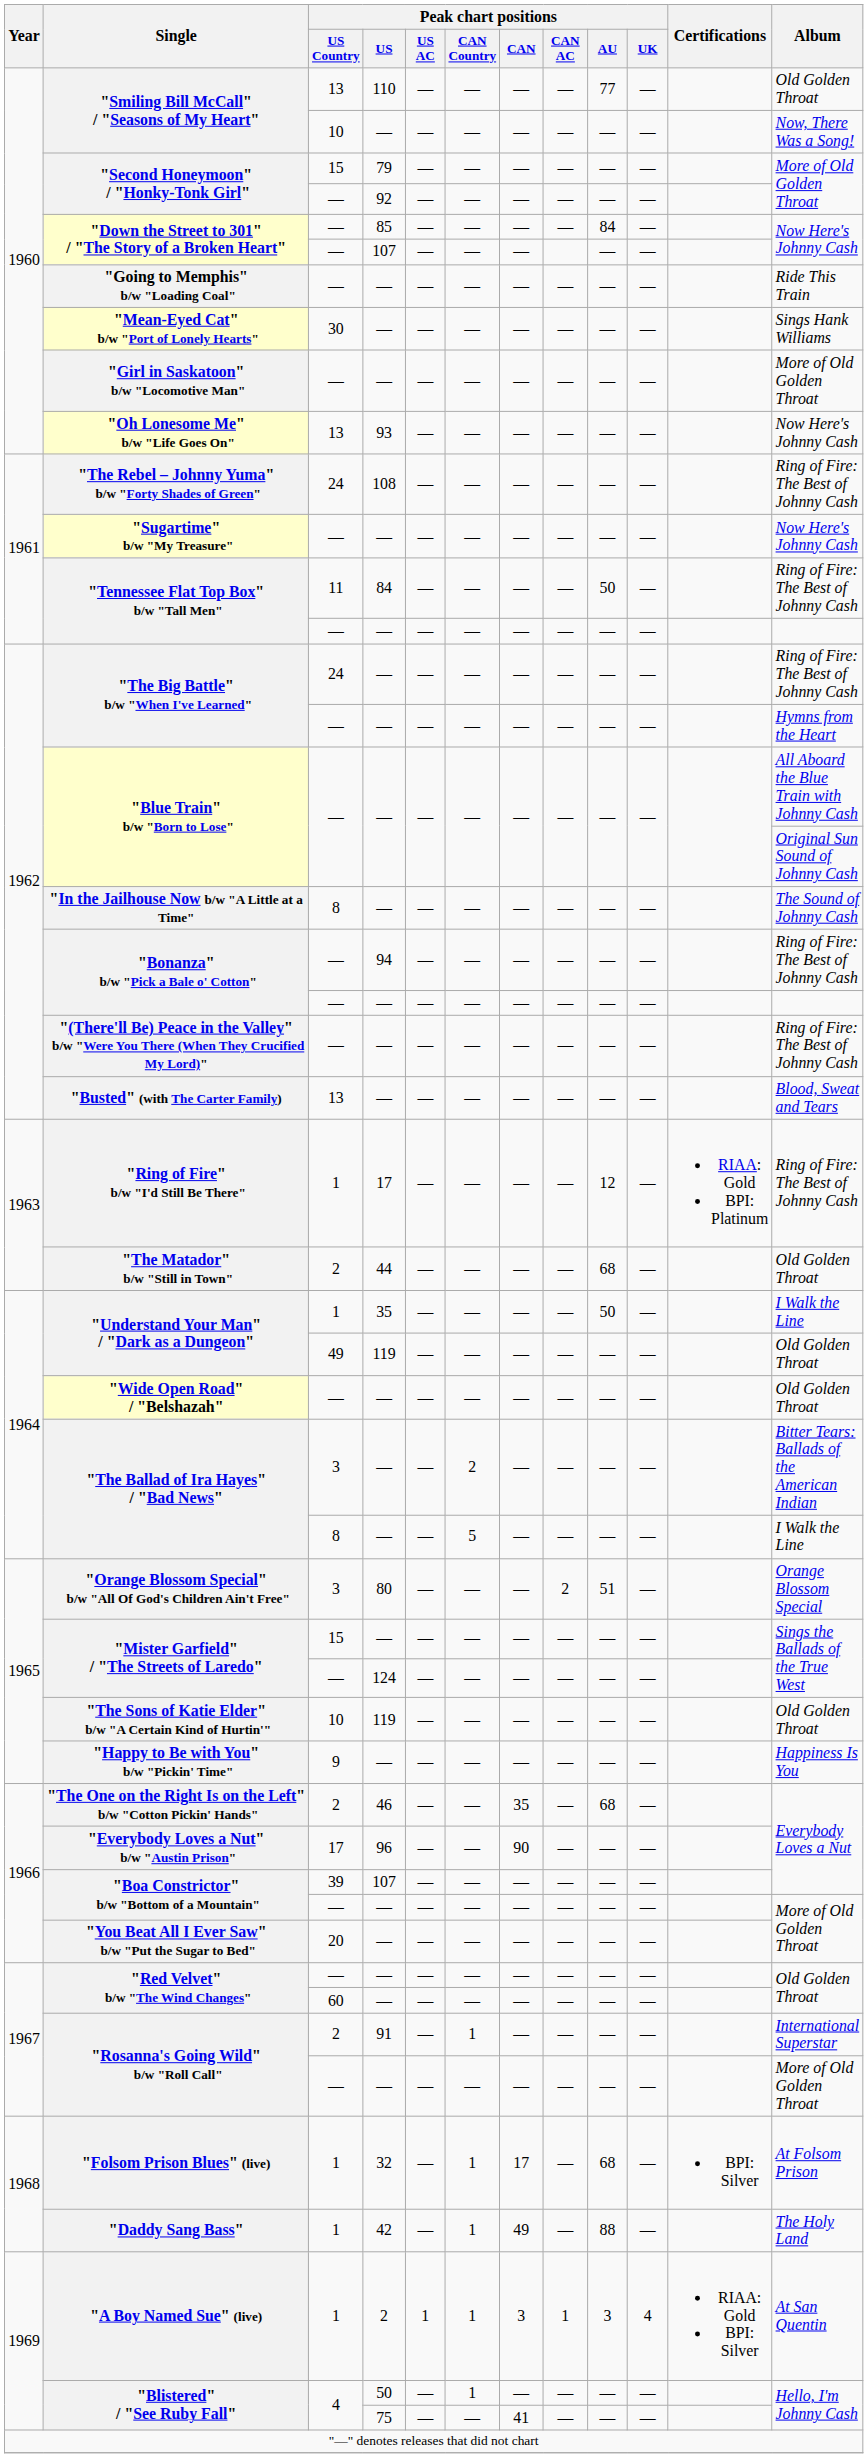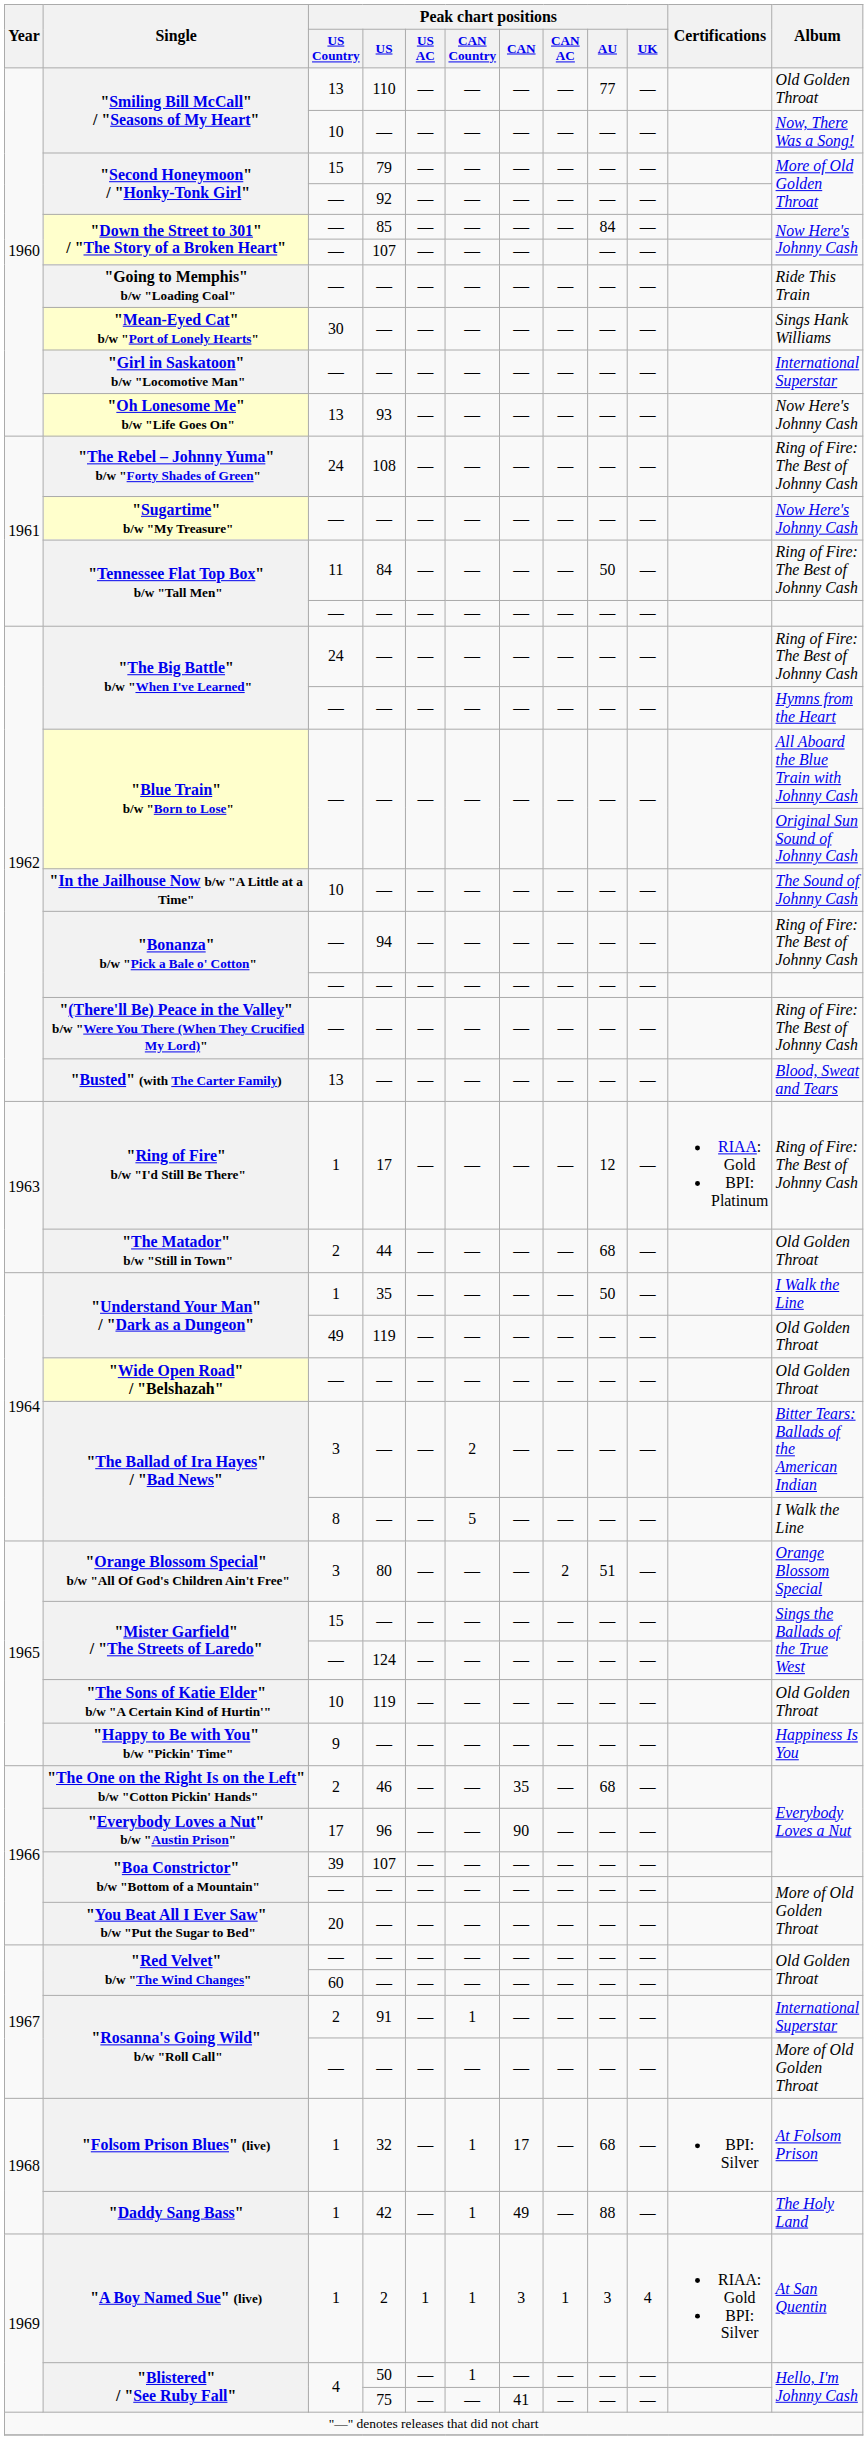"Girl in Saskatoon" b/w "Locomotive Man" | Album: More of Old Golden Throat -> International Superstar
"In the Jailhouse Now b/w "A Little at a Time" | Peak chart positions / US Country: 8 -> 10
